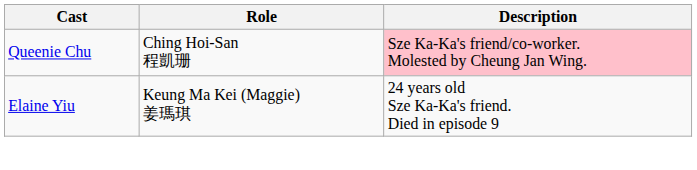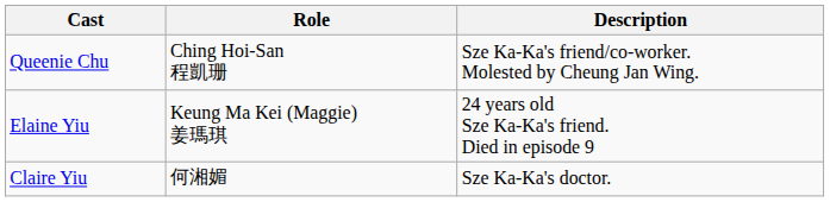Queenie Chu | Description: pink background -> no background
+ row: Claire Yiu | 何湘媚 | Sze Ka-Ka's doctor.
